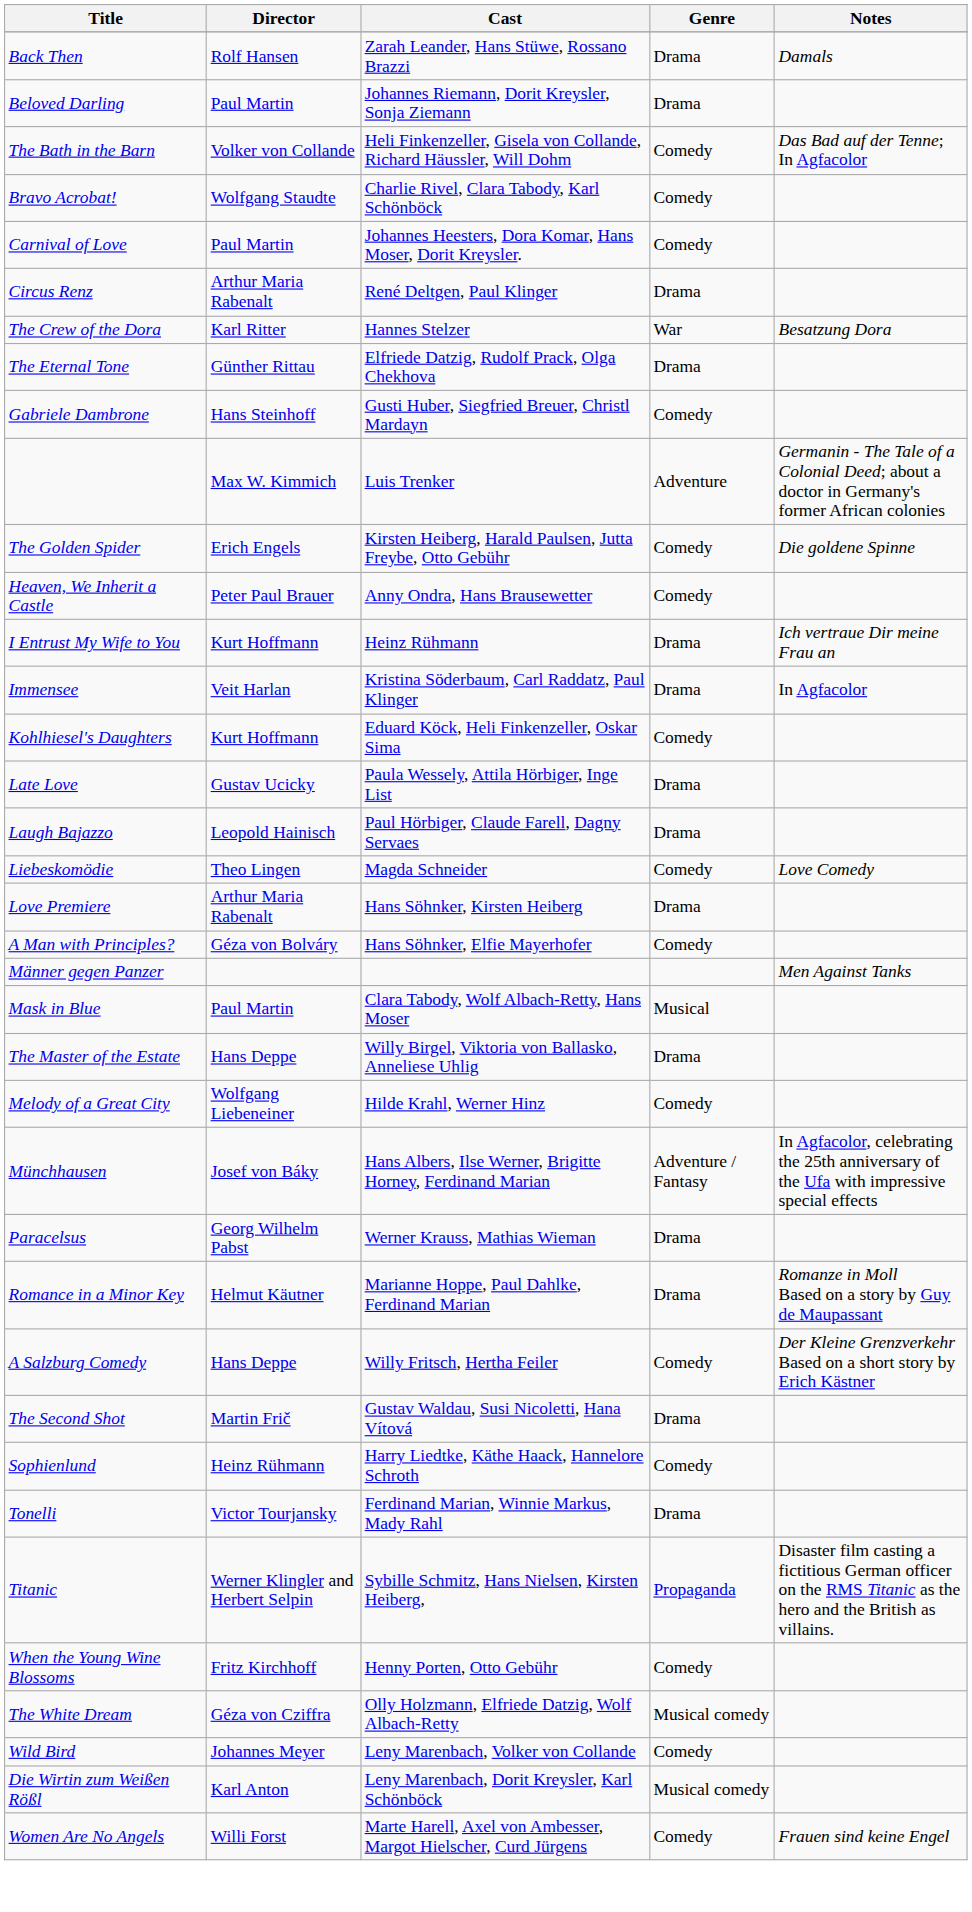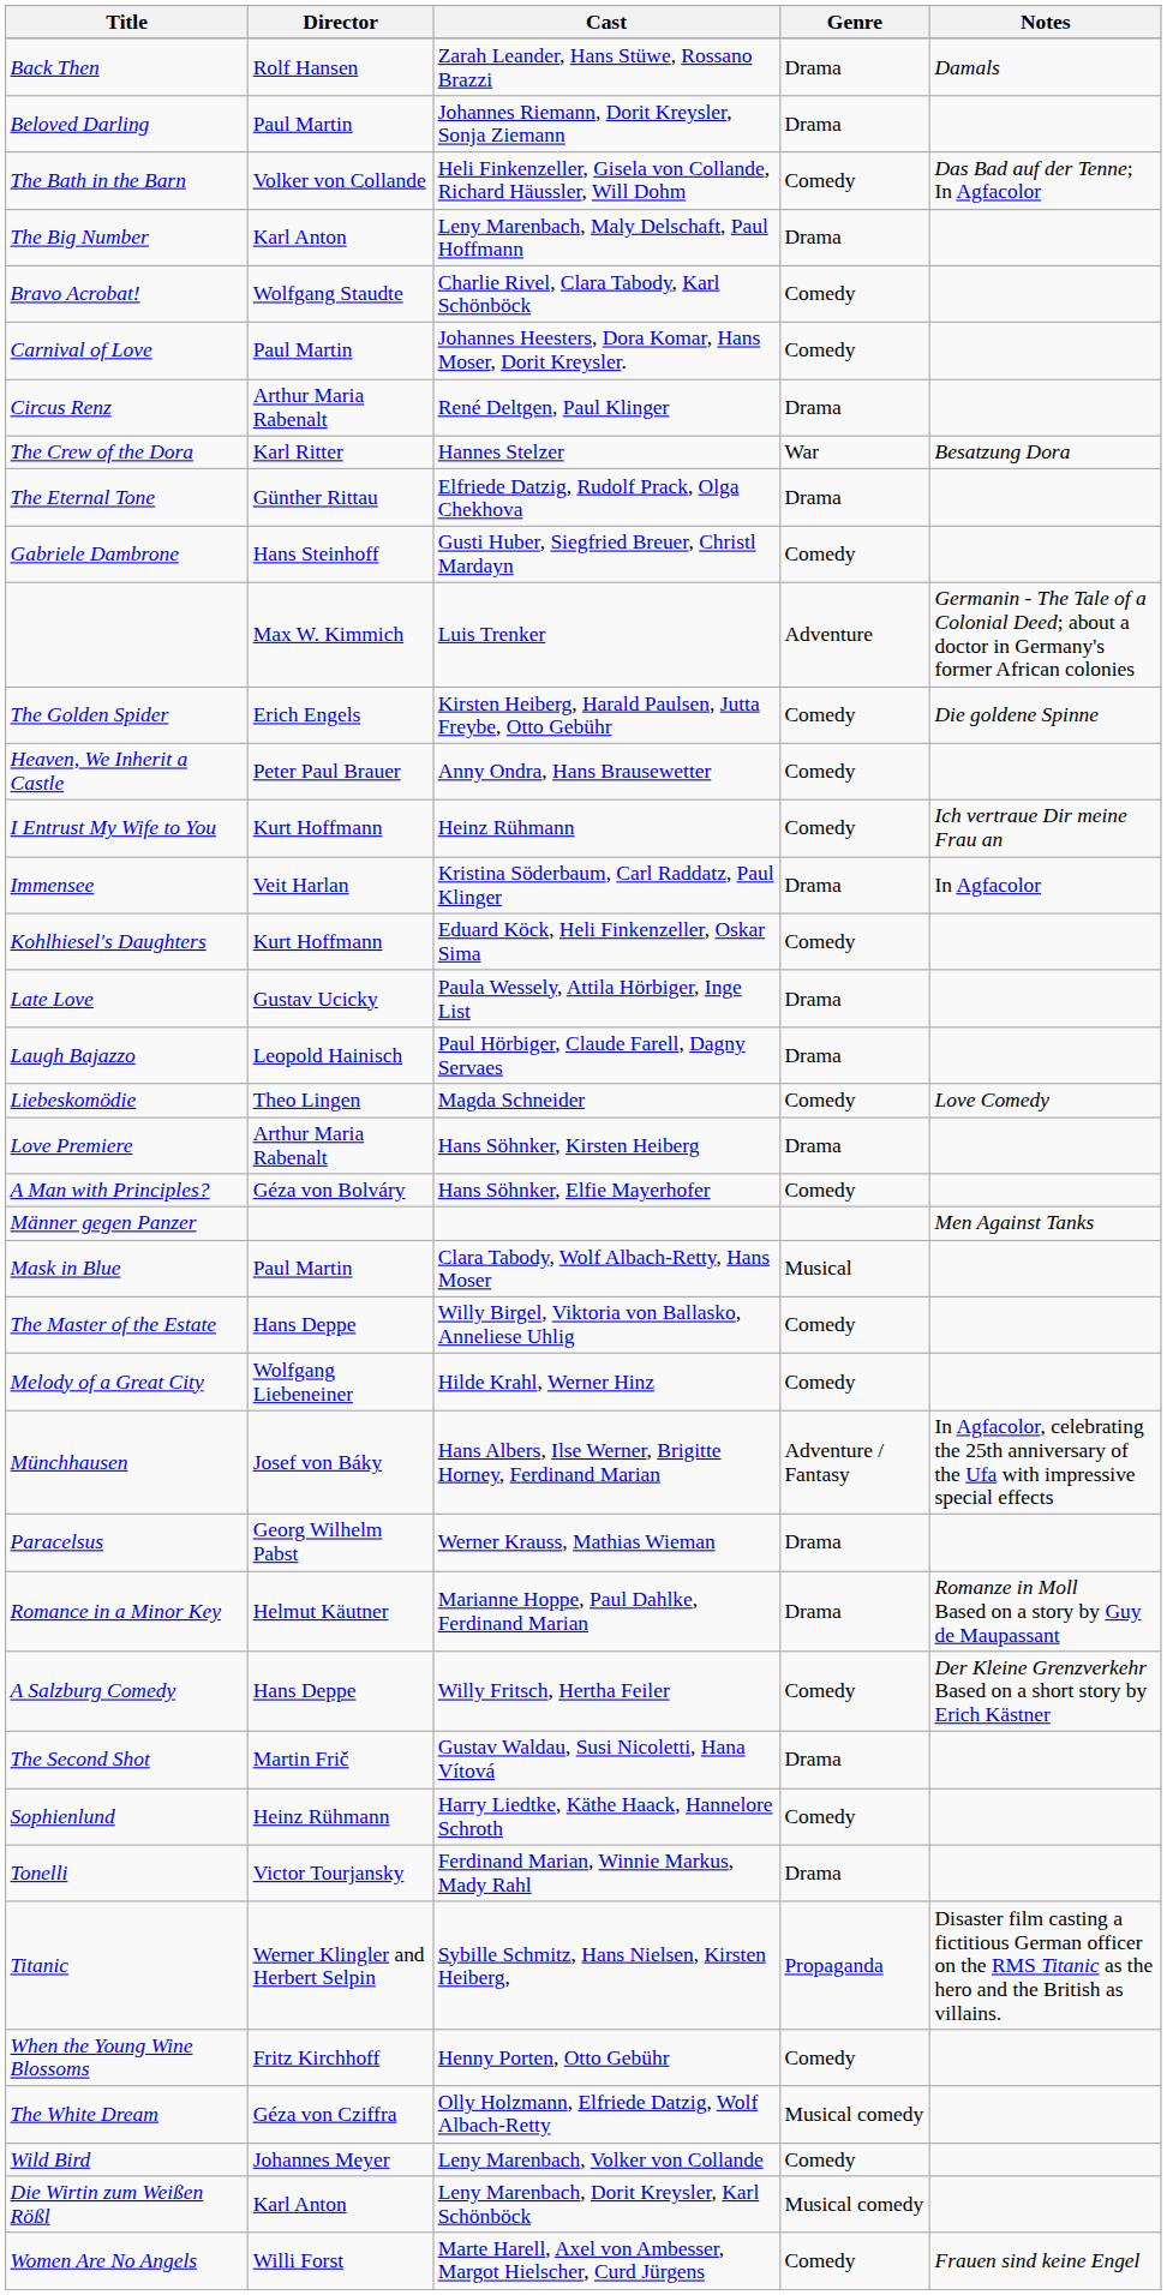+ row: The Big Number | Karl Anton | Leny Marenbach, Maly Delschaft, Paul Hoffmann | Drama
I Entrust My Wife to You | Genre: Drama -> Comedy
The Master of the Estate | Genre: Drama -> Comedy
